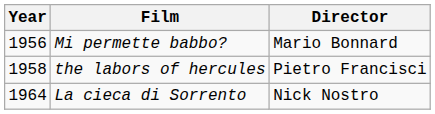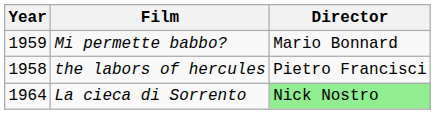Mi permette babbo? | Year: 1956 -> 1959
La cieca di Sorrento | Director: no background -> lightgreen background
